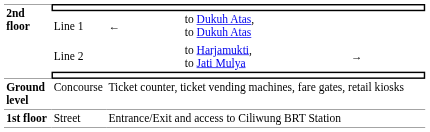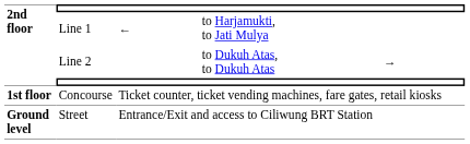Line 1 | column 4: to Dukuh Atas, to Dukuh Atas -> to Harjamukti, to Jati Mulya
Line 2 | column 4: to Harjamukti, to Jati Mulya -> to Dukuh Atas, to Dukuh Atas
Concourse | 2nd floor: Ground level -> 1st floor
Street | 2nd floor: 1st floor -> Ground level
